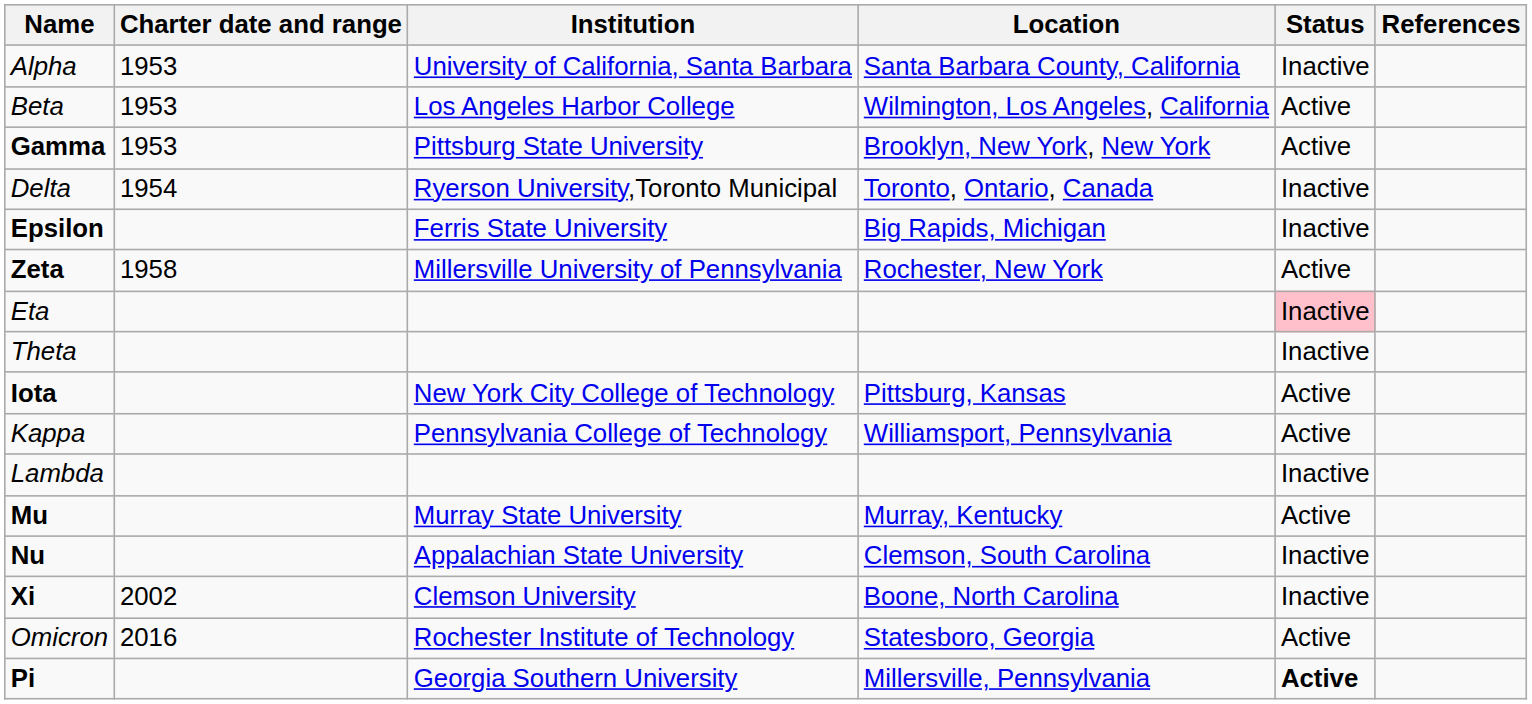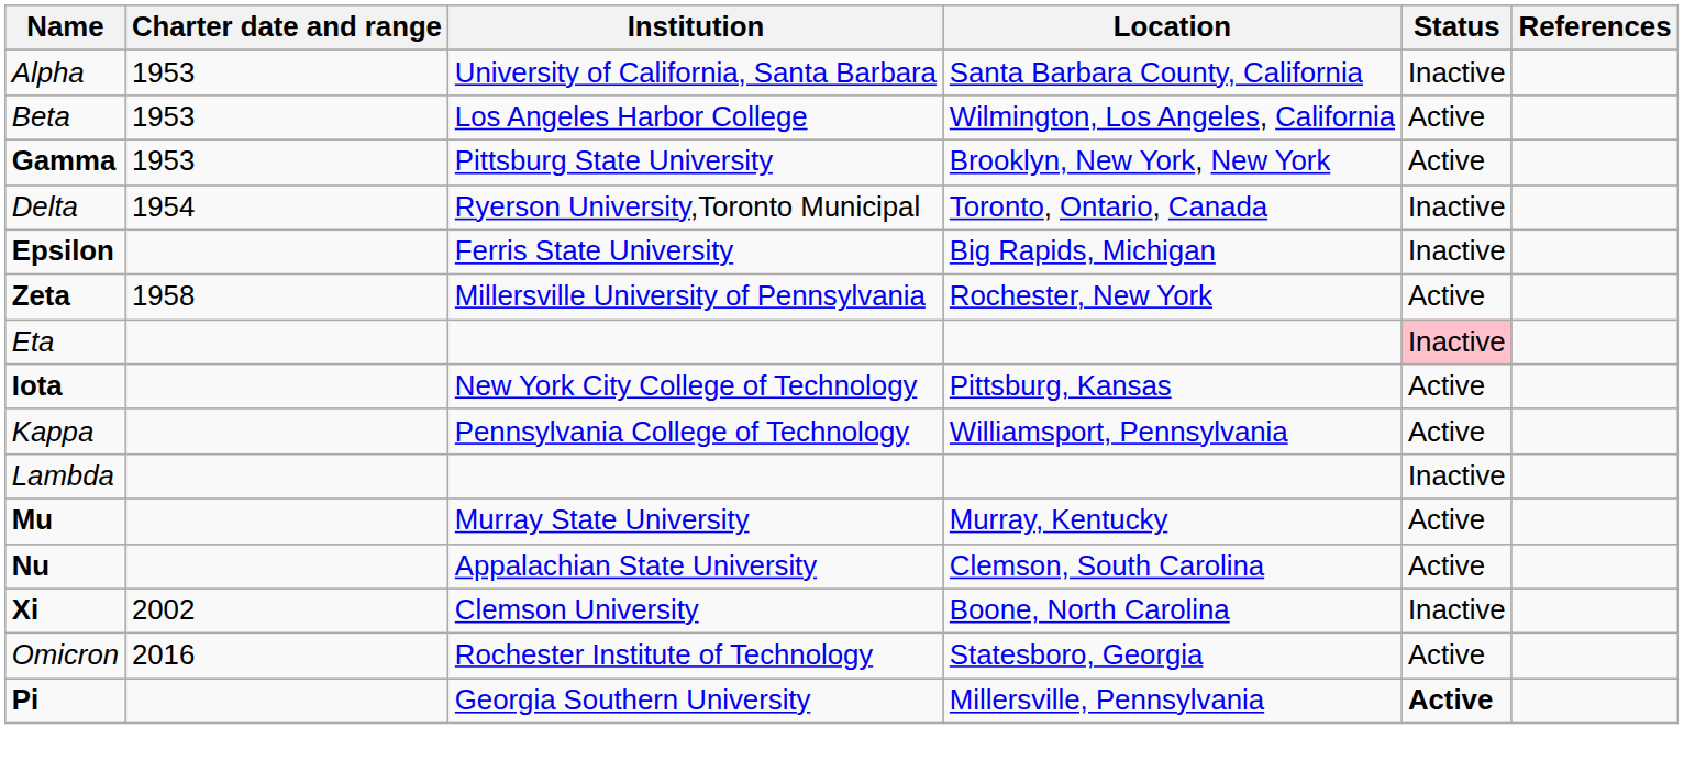- row: Theta | Inactive
Nu | Status: Inactive -> Active
